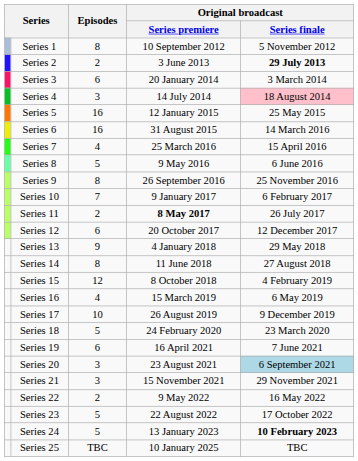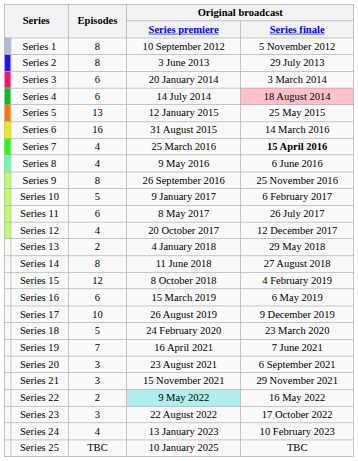Series 2 | Episodes: 2 -> 8
Series 2 | Original broadcast / Series finale: bold -> normal
Series 4 | Episodes: 3 -> 6
Series 5 | Episodes: 16 -> 13
Series 7 | Original broadcast / Series finale: normal -> bold
Series 8 | Episodes: 5 -> 4
Series 10 | Episodes: 7 -> 5
Series 11 | Episodes: 2 -> 6
Series 11 | Original broadcast / Series premiere: bold -> normal
Series 12 | Episodes: 6 -> 4
Series 13 | Episodes: 9 -> 2
Series 16 | Episodes: 4 -> 6
Series 19 | Episodes: 6 -> 7
Series 20 | Original broadcast / Series finale: lightblue background -> no background
Series 22 | Original broadcast / Series premiere: no background -> paleturquoise background
Series 23 | Episodes: 5 -> 3
Series 24 | Episodes: 5 -> 4
Series 24 | Original broadcast / Series finale: bold -> normal
